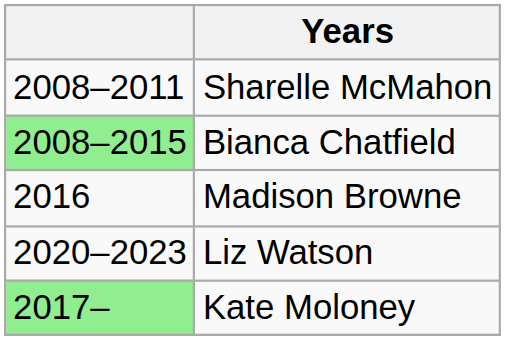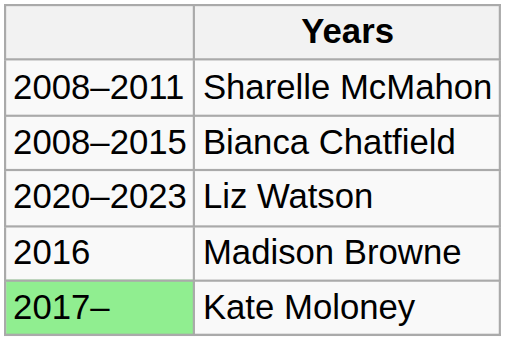Bianca Chatfield | column 1: lightgreen background -> no background
rows swapped: Madison Browne <-> Liz Watson
